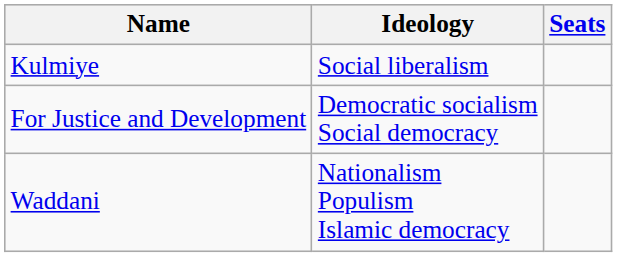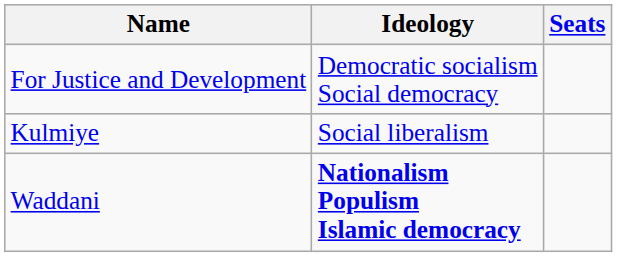rows swapped: For Justice and Development <-> Kulmiye
Waddani | Ideology: normal -> bold
